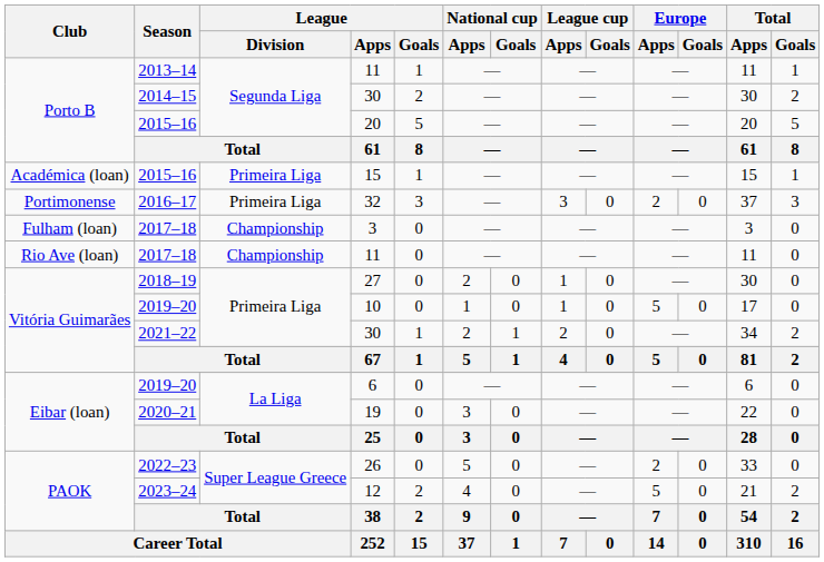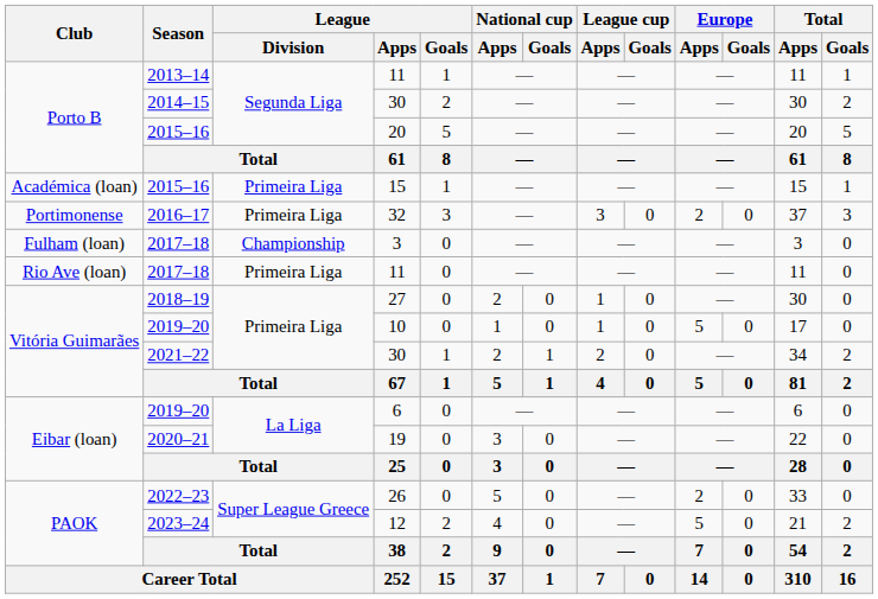2017–18 / 11 | League / Division: Championship -> Primeira Liga
